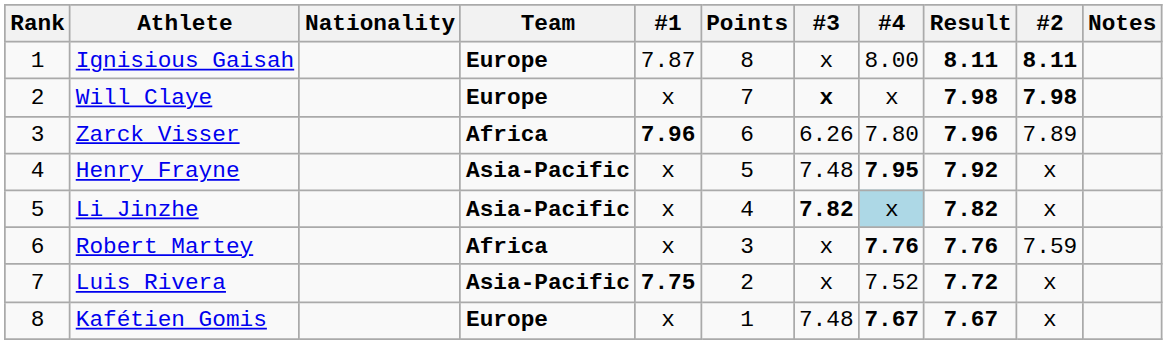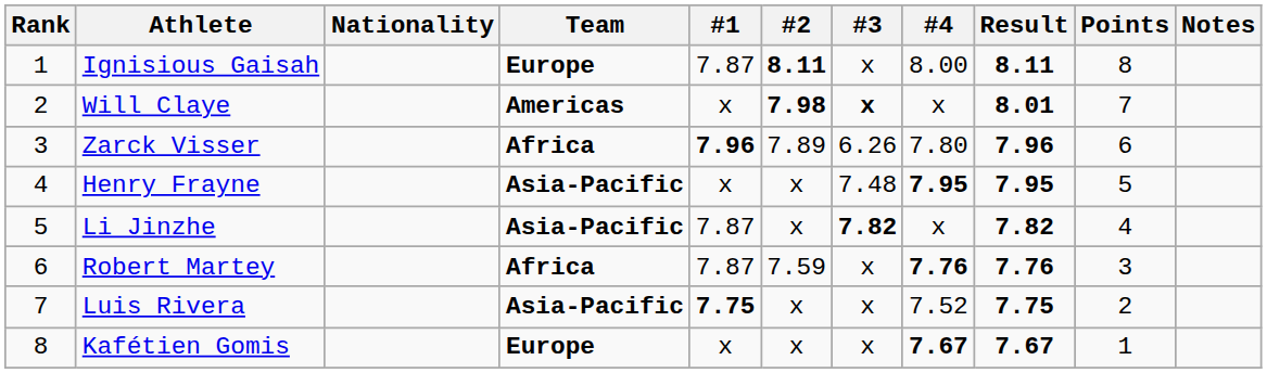columns swapped: #2 <-> Points
Will Claye | Team: Europe -> Americas
Will Claye | Result: 7.98 -> 8.01
Henry Frayne | Result: 7.92 -> 7.95
Li Jinzhe | #1: x -> 7.87
Li Jinzhe | #4: lightblue background -> no background
Robert Martey | #1: x -> 7.87
Luis Rivera | Result: 7.72 -> 7.75
Kafétien Gomis | #3: 7.48 -> x
